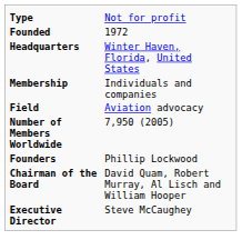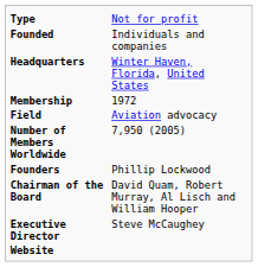Founded | column 2: 1972 -> Individuals and companies
Membership | column 2: Individuals and companies -> 1972
+ row: Website
